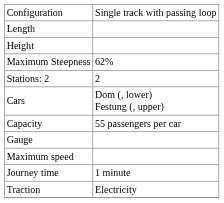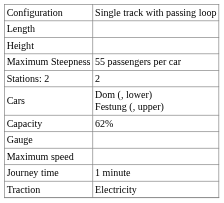Maximum Steepness | column 2: 62% -> 55 passengers per car
Capacity | column 2: 55 passengers per car -> 62%
